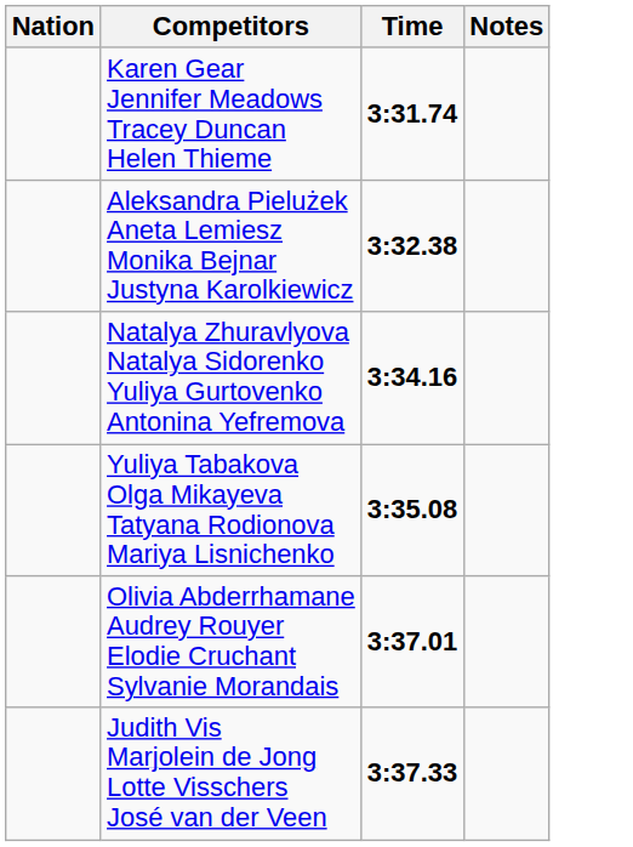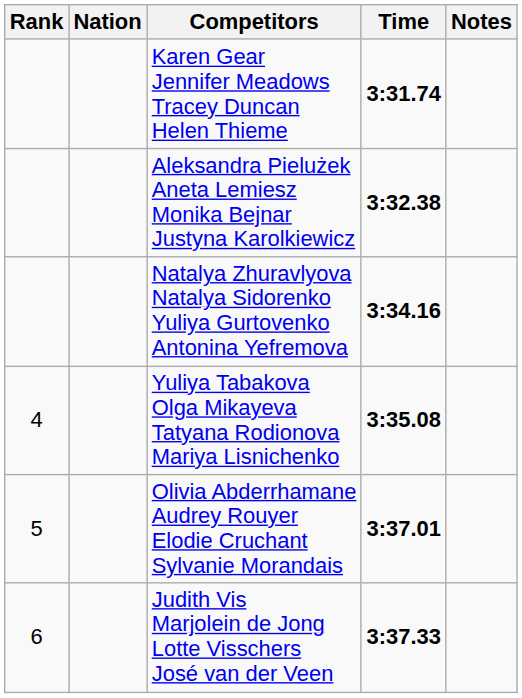+ column: Rank | 4 | 5 | 6
